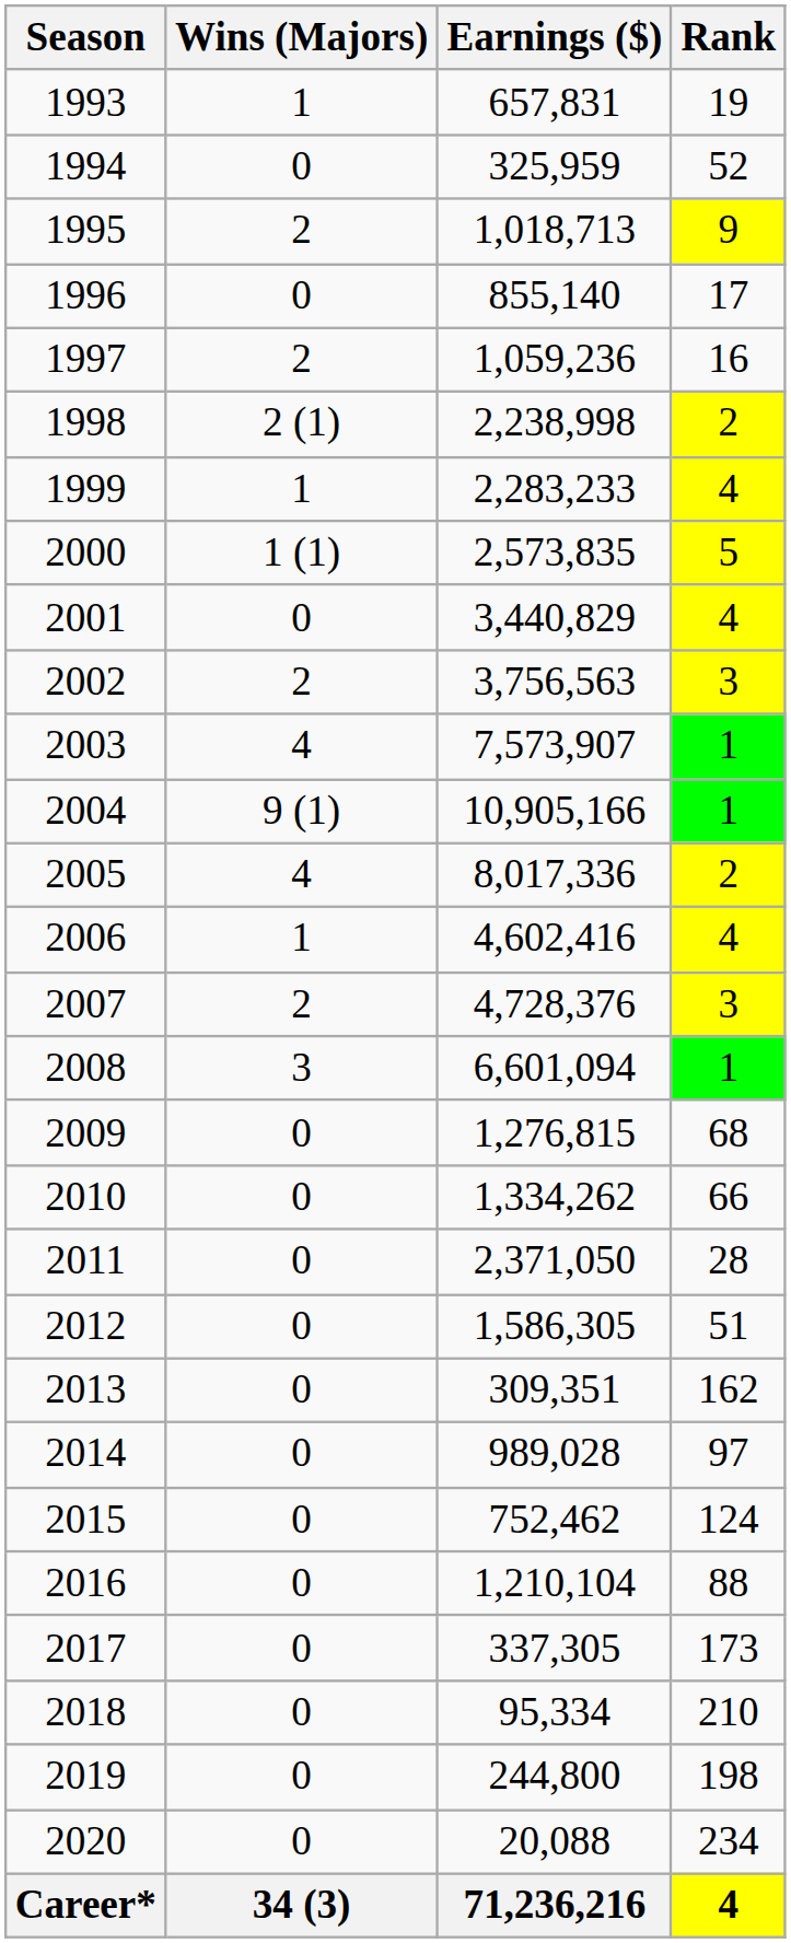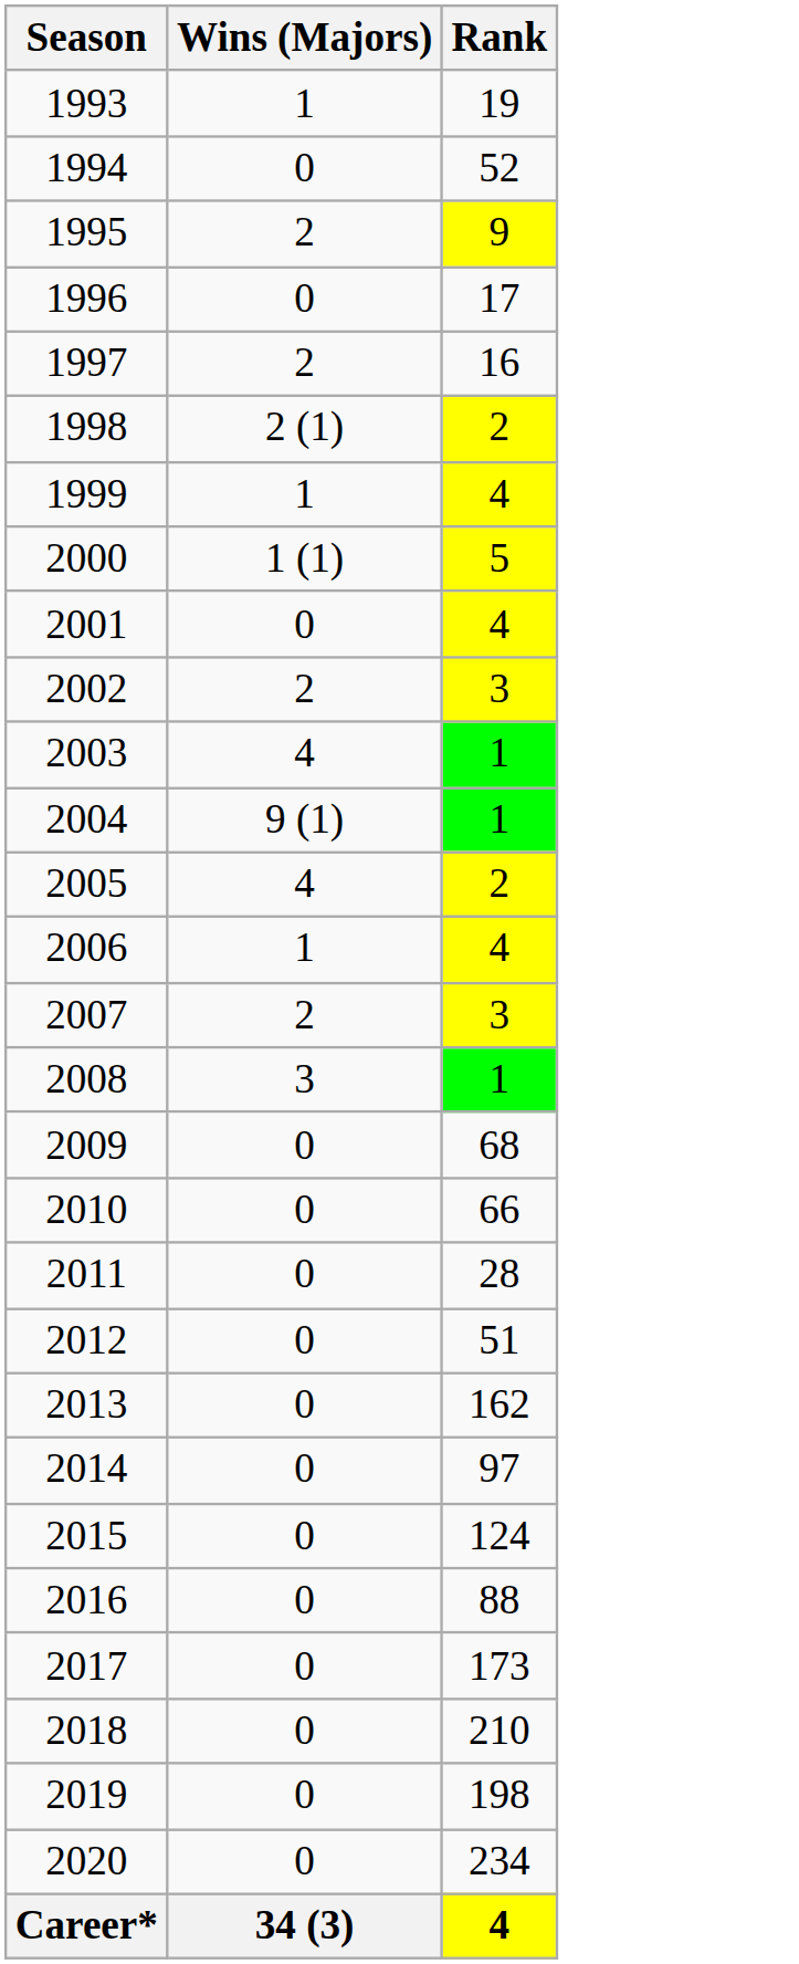- column: Earnings ($) | 657,831 | 325,959 | 1,018,713 | 855,140 | 1,059,236 | 2,238,998 | 2,283,233 | 2,573,835 | 3,440,829 | 3,756,563 | 7,573,907 | 10,905,166 | 8,017,336 | 4,602,416 | 4,728,376 | 6,601,094 | 1,276,815 | 1,334,262 | 2,371,050 | 1,586,305 | 309,351 | 989,028 | 752,462 | 1,210,104 | 337,305 | 95,334 | 244,800 | 20,088 | 71,236,216
